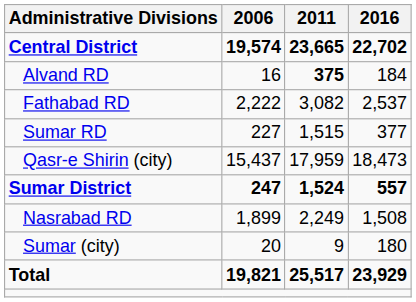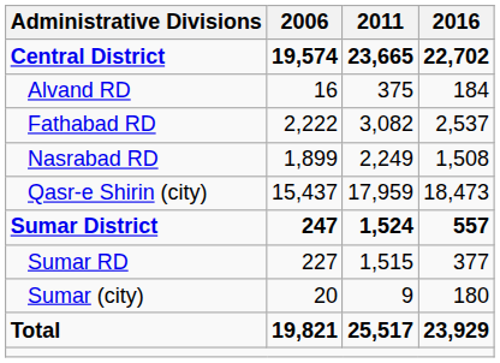Alvand RD | 2011: bold -> normal
rows swapped: Nasrabad RD <-> Sumar RD
